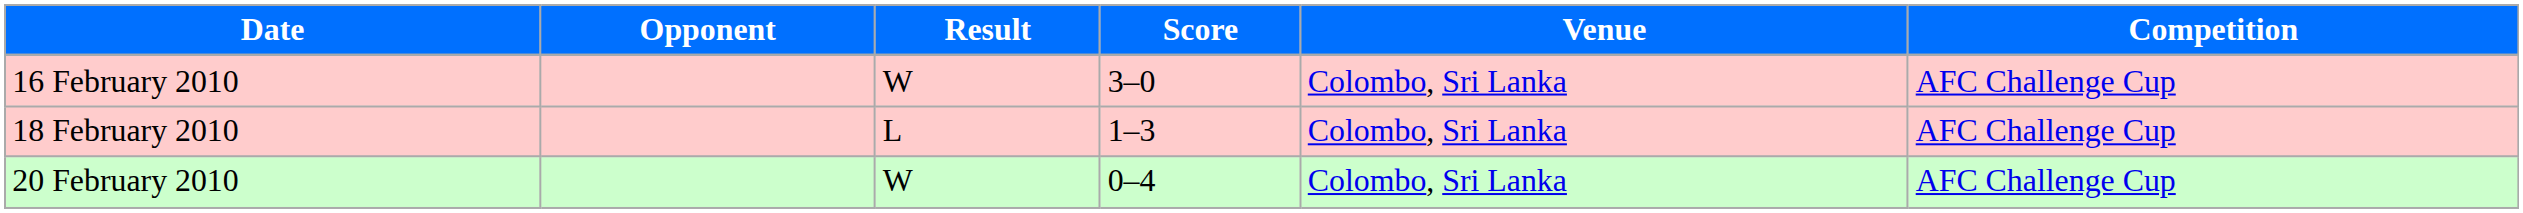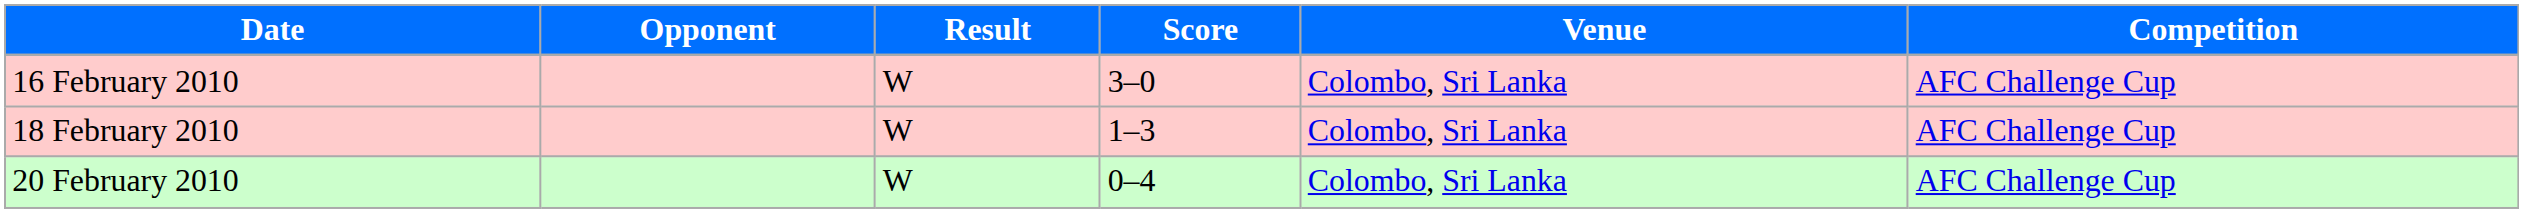18 February 2010 | Result: L -> W
